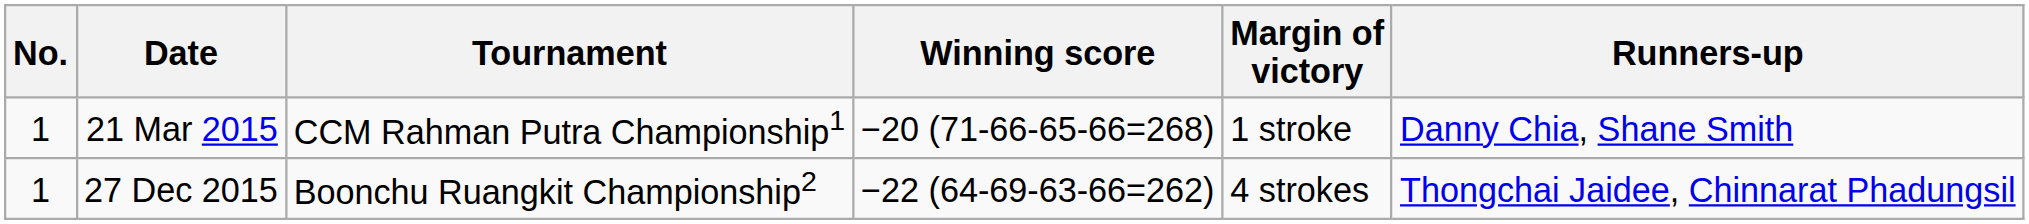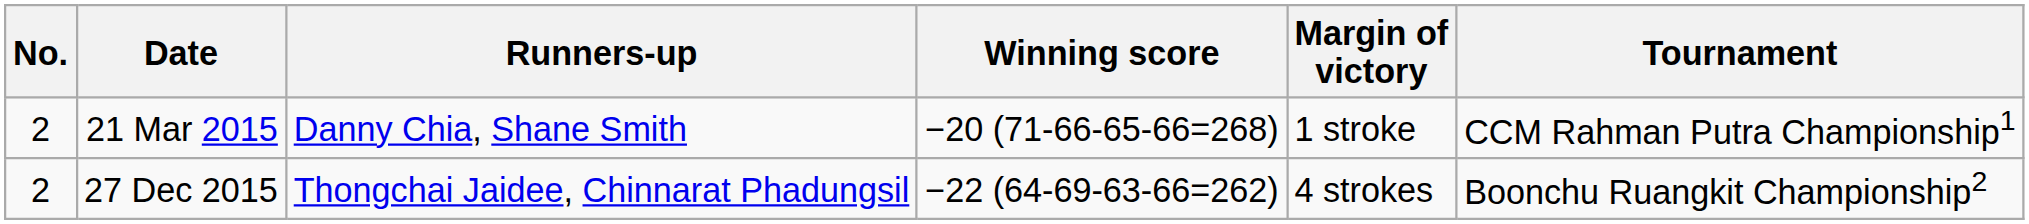columns swapped: Tournament <-> Runners-up
21 Mar 2015 | No.: 1 -> 2
27 Dec 2015 | No.: 1 -> 2
